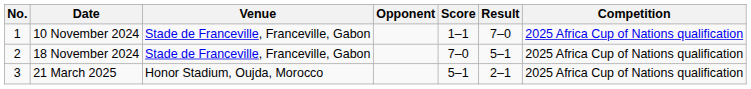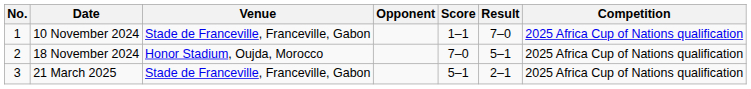18 November 2024 | Venue: Stade de Franceville, Franceville, Gabon -> Honor Stadium, Oujda, Morocco
21 March 2025 | Venue: Honor Stadium, Oujda, Morocco -> Stade de Franceville, Franceville, Gabon
